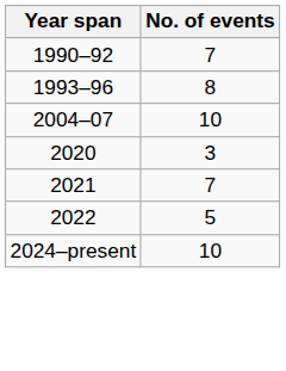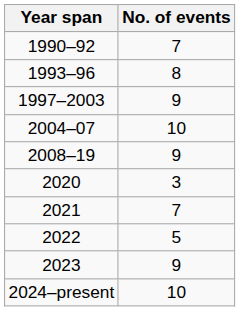+ row: 1997–2003 | 9
+ row: 2008–19 | 9
+ row: 2023 | 9
